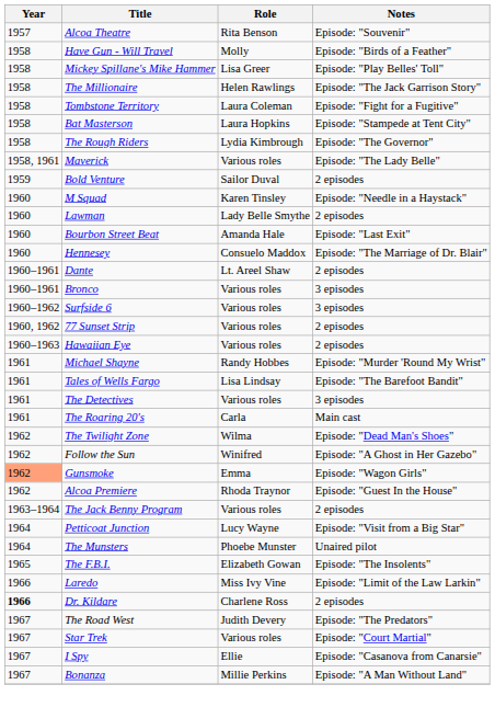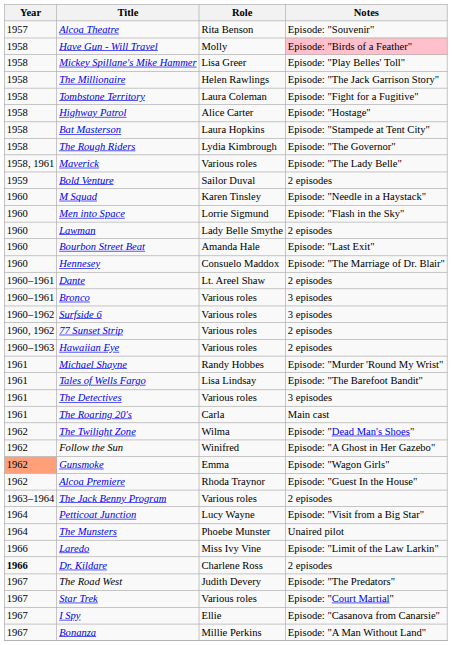Have Gun - Will Travel | Notes: no background -> pink background
+ row: 1958 | Highway Patrol | Alice Carter | Episode: "Hostage"
+ row: 1960 | Men into Space | Lorrie Sigmund | Episode: "Flash in the Sky"
- row: 1965 | The F.B.I. | Elizabeth Gowan | Episode: "The Insolents"
